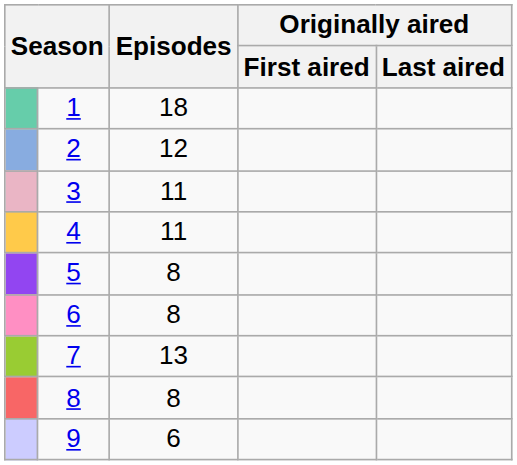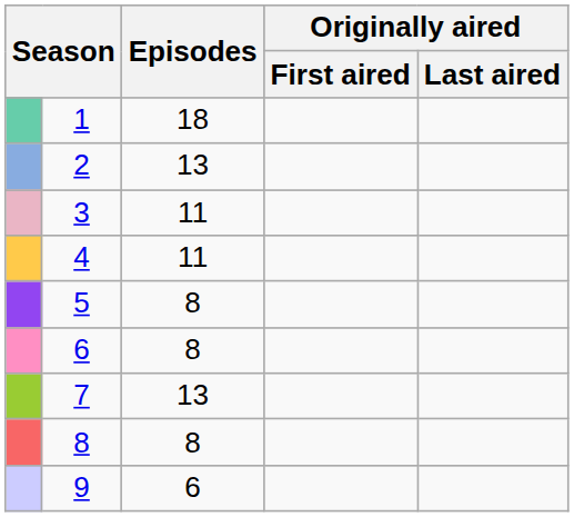2 | Episodes: 12 -> 13
